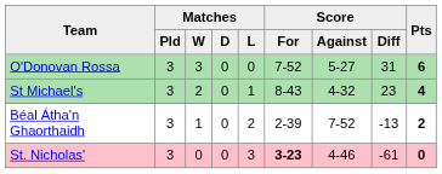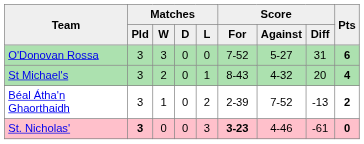St Michael's | Score / Diff: 23 -> 20
St. Nicholas' | Matches / Pld: normal -> bold
